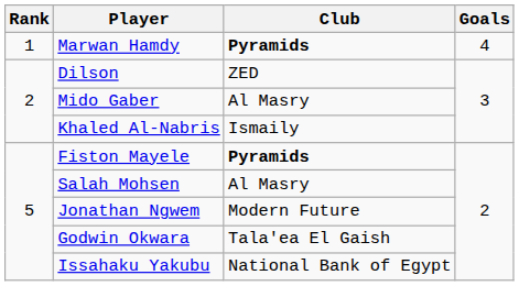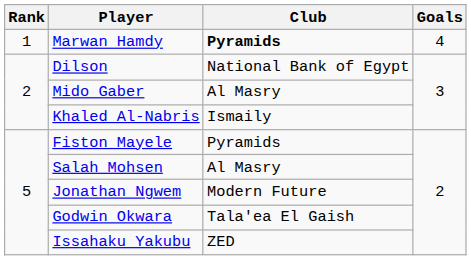Dilson | Club: ZED -> National Bank of Egypt
Fiston Mayele | Club: bold -> normal
Issahaku Yakubu | Club: National Bank of Egypt -> ZED
